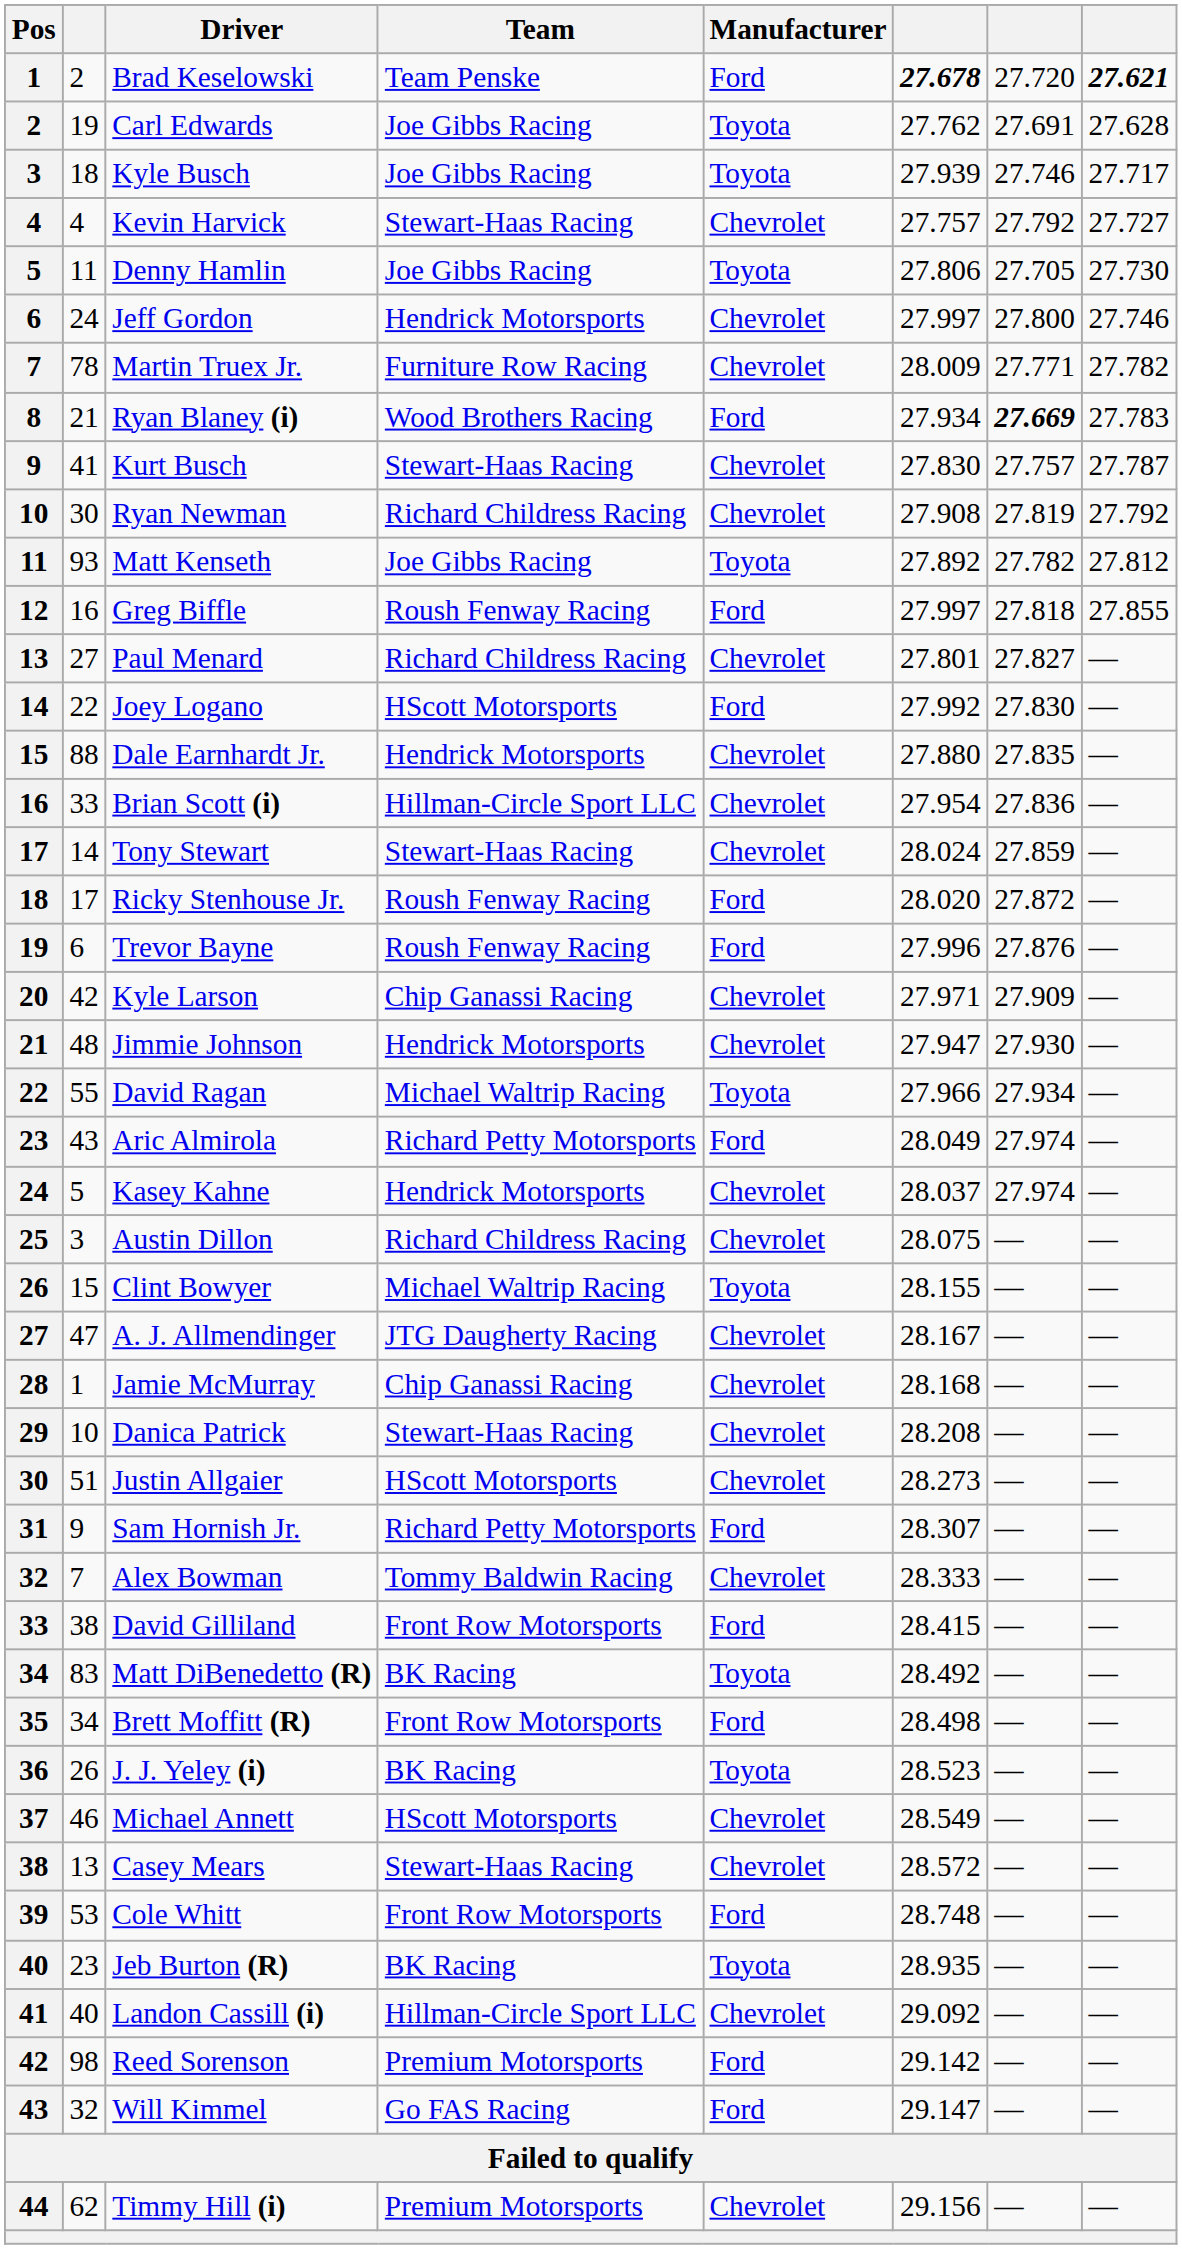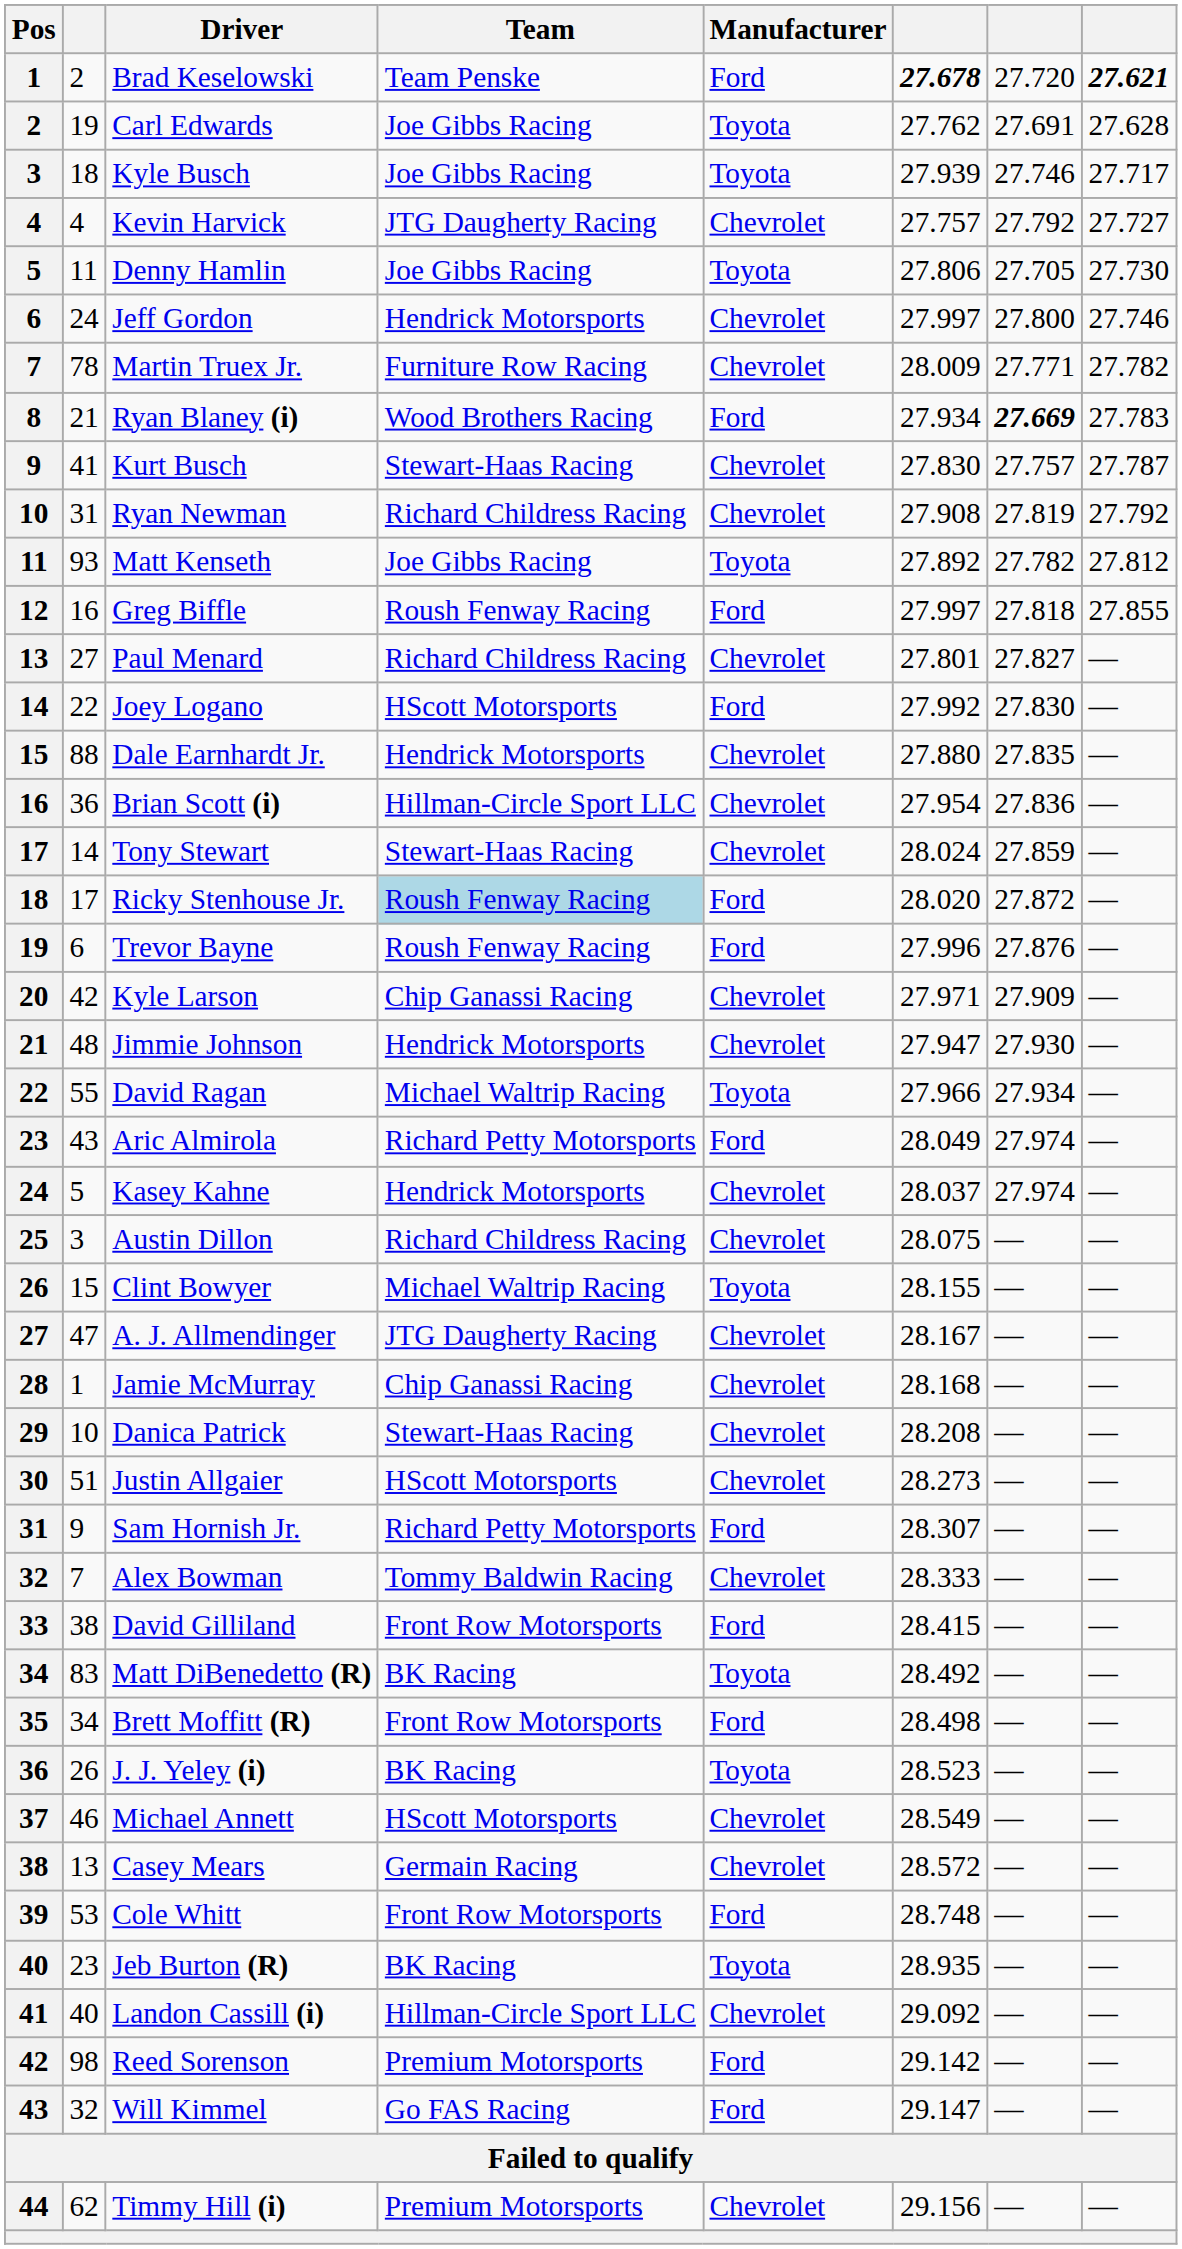Kevin Harvick | Team: Stewart-Haas Racing -> JTG Daugherty Racing
Ryan Newman | column 2: 30 -> 31
Brian Scott (i) | column 2: 33 -> 36
Ricky Stenhouse Jr. | Team: no background -> lightblue background
Casey Mears | Team: Stewart-Haas Racing -> Germain Racing
